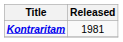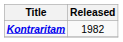Kontraritam | Released: 1981 -> 1982
